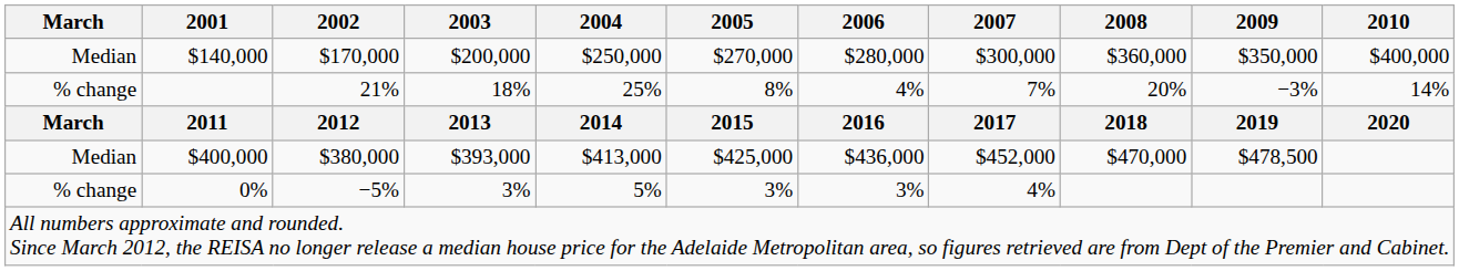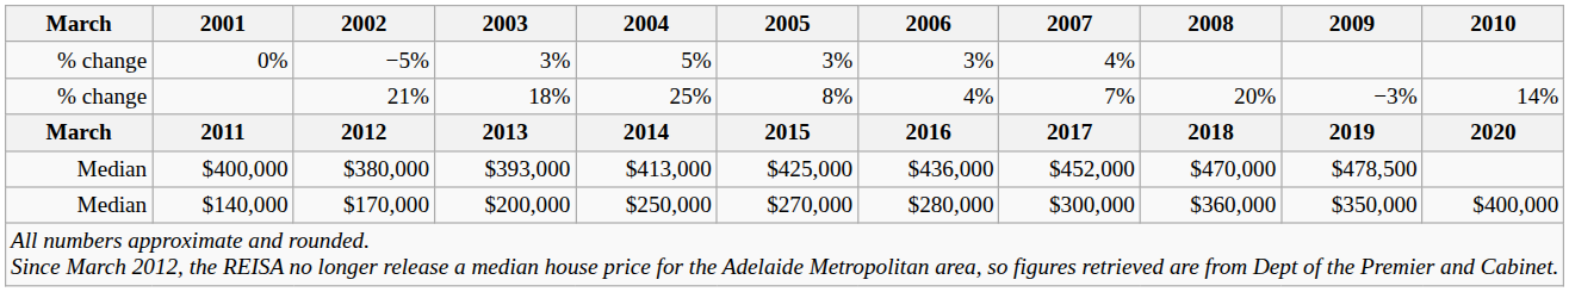rows swapped: $140,000 <-> 0%
